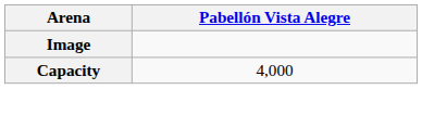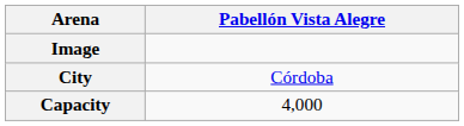+ row: City | Córdoba
